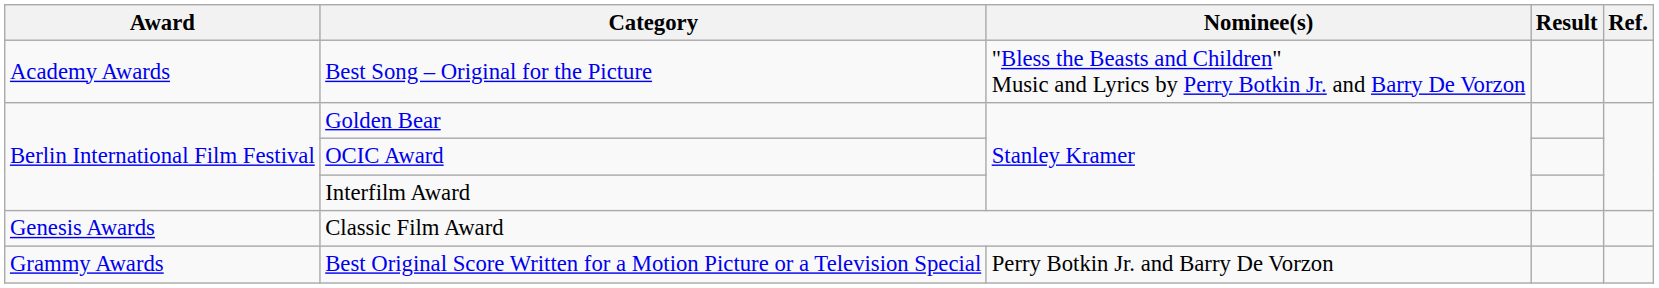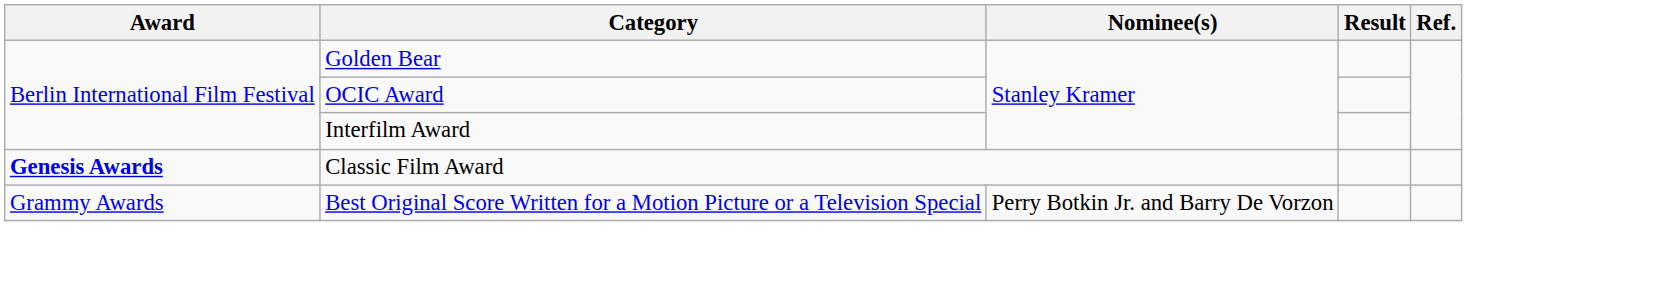- row: Academy Awards | Best Song – Original for the Picture | "Bless the Beasts and Children" Music and Lyrics by Perry Botkin Jr. and Barry De Vorzon
Classic Film Award | Award: normal -> bold
